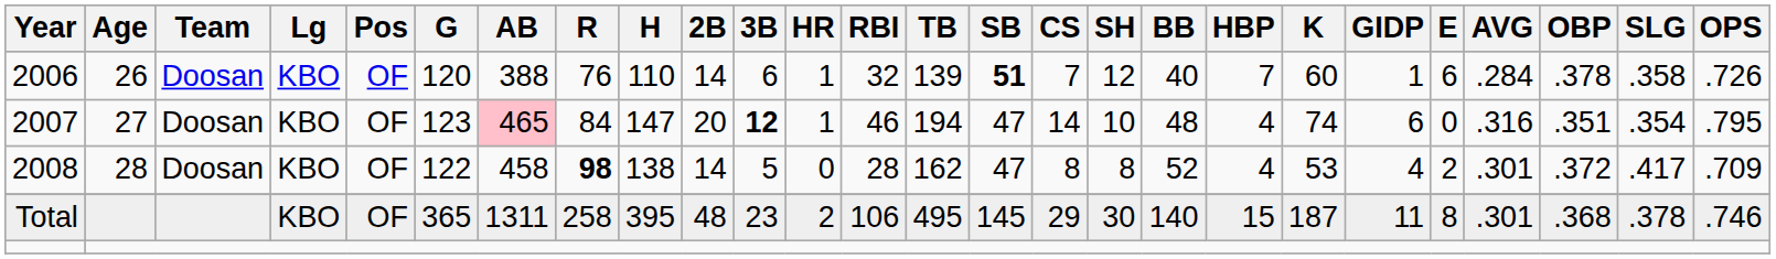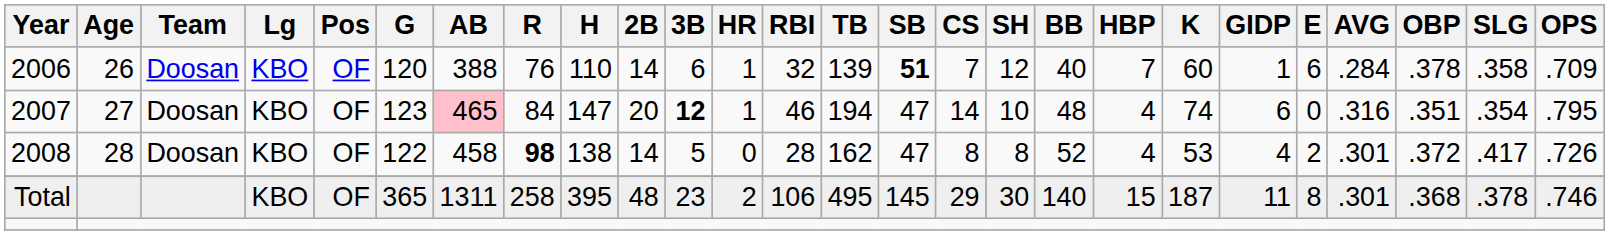2006 | OPS: .726 -> .709
2008 | OPS: .709 -> .726
